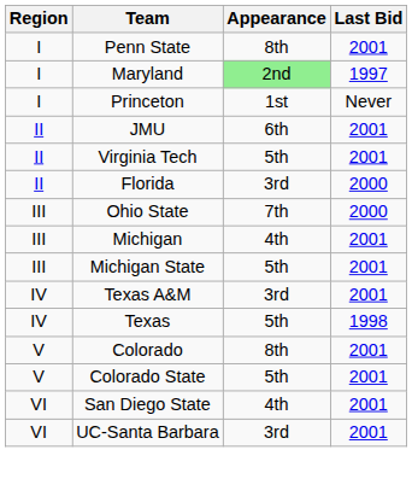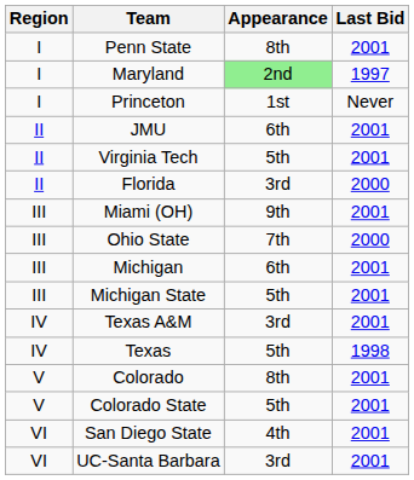+ row: III | Miami (OH) | 9th | 2001
Michigan | Appearance: 4th -> 6th
